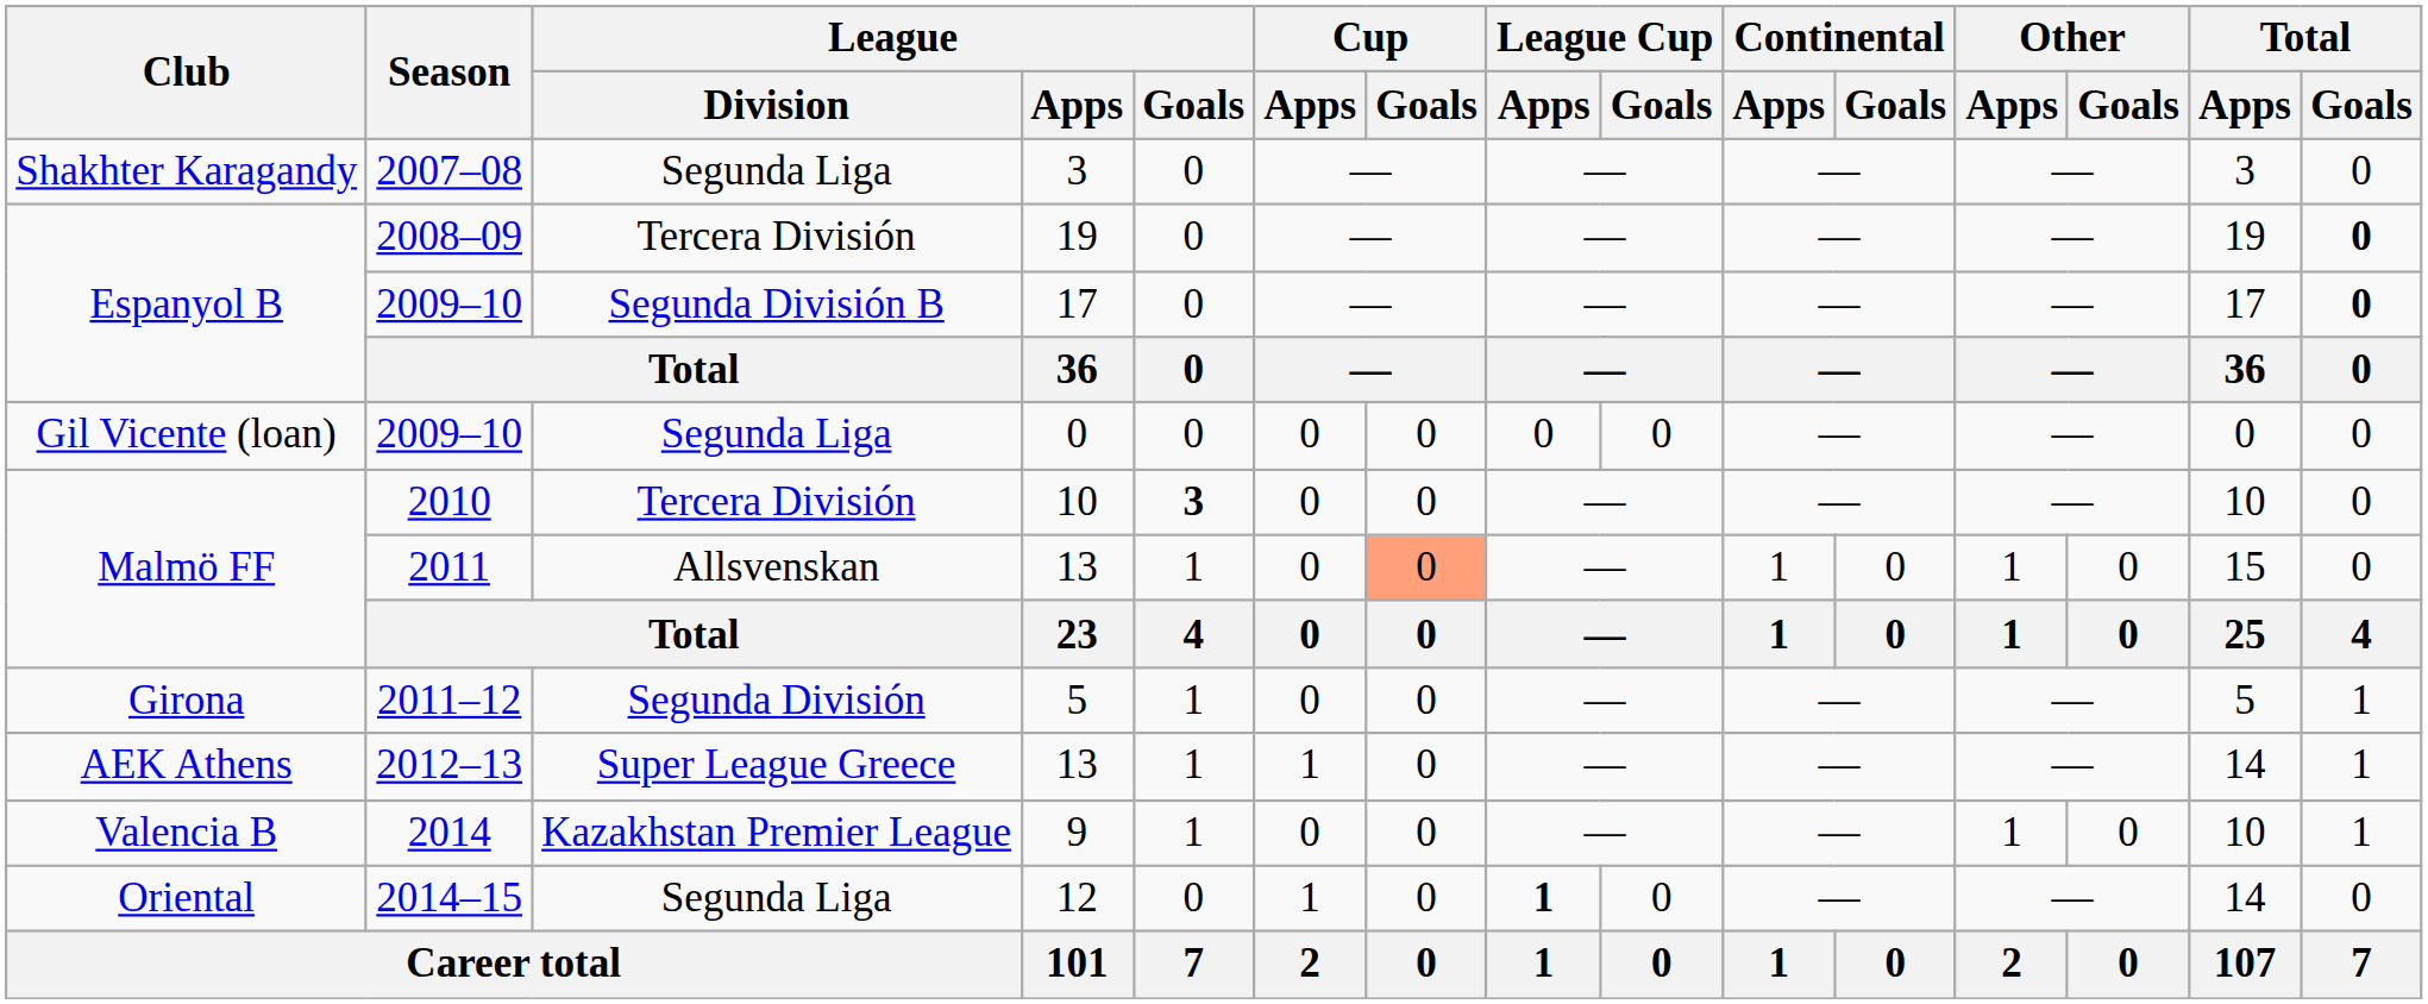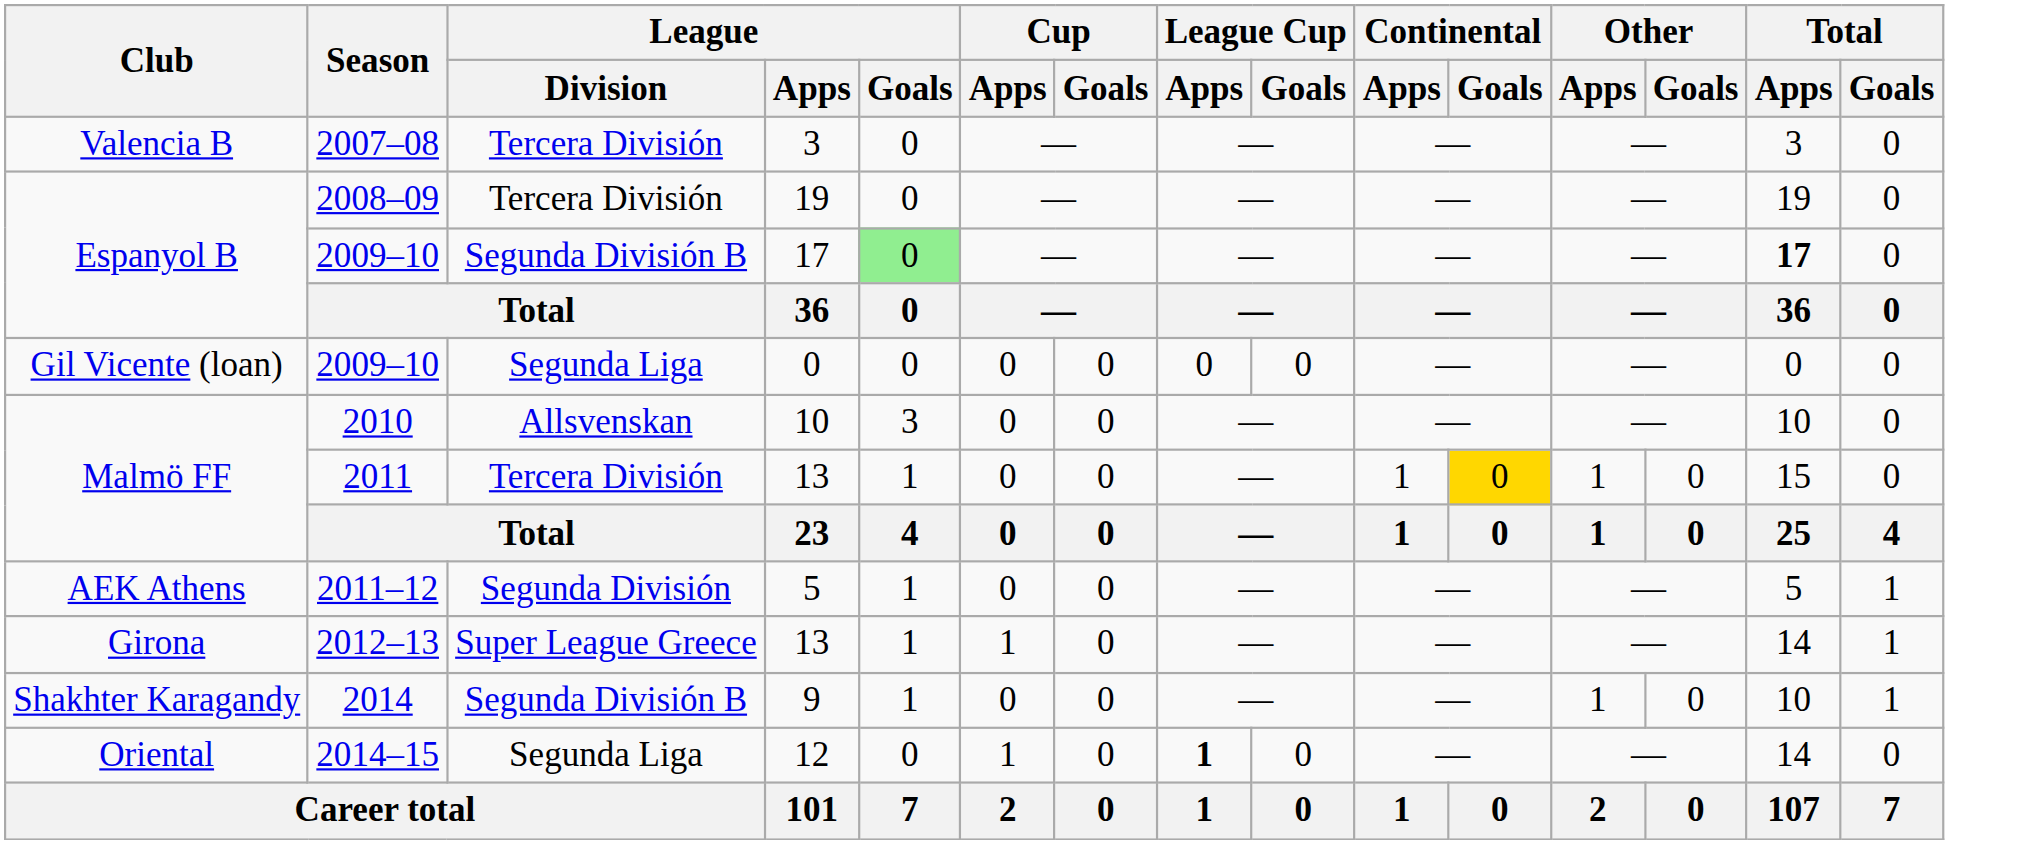2007–08 | Club: Shakhter Karagandy -> Valencia B
2007–08 | League / Division: Segunda Liga -> Tercera División
2008–09 | Total / Goals: bold -> normal
2009–10 / 17 | League / Goals: no background -> lightgreen background
2009–10 / 17 | Total / Apps: normal -> bold
2009–10 / 17 | Total / Goals: bold -> normal
2010 | League / Division: Tercera División -> Allsvenskan
2010 | League / Goals: bold -> normal
2011 | League / Division: Allsvenskan -> Tercera División
2011 | Cup / Goals: lightsalmon background -> no background
2011 | Continental / Goals: no background -> gold background
2011–12 | Club: Girona -> AEK Athens
2012–13 | Club: AEK Athens -> Girona
2014 | Club: Valencia B -> Shakhter Karagandy
2014 | League / Division: Kazakhstan Premier League -> Segunda División B
